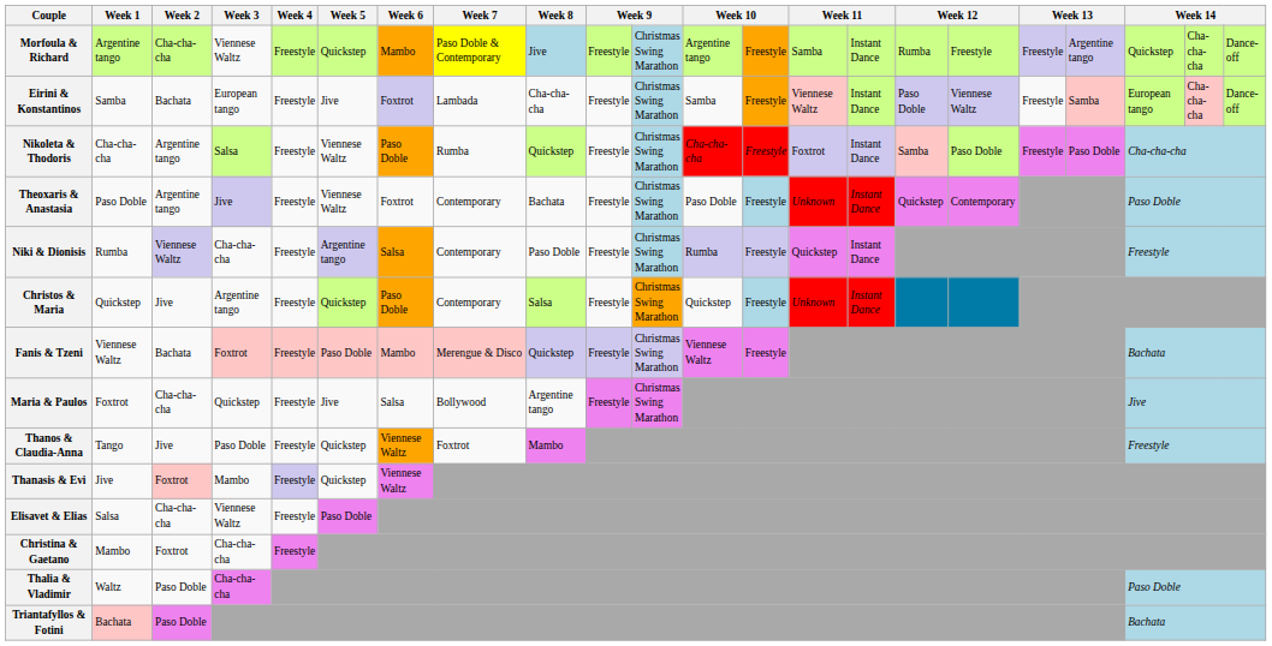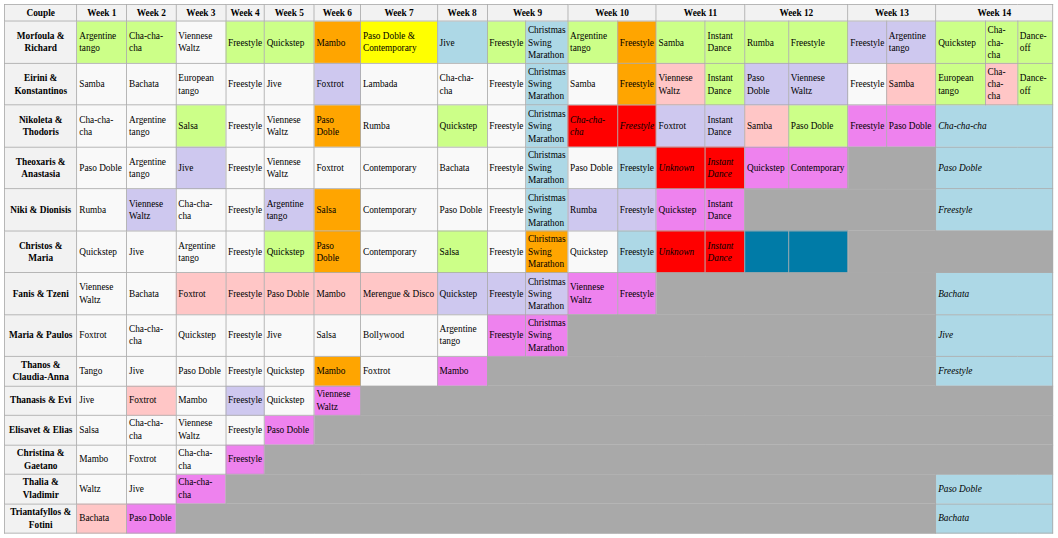Thanos & Claudia-Anna | Week 6: Viennese Waltz -> Mambo
Thalia & Vladimir | Week 2: Paso Doble -> Jive
